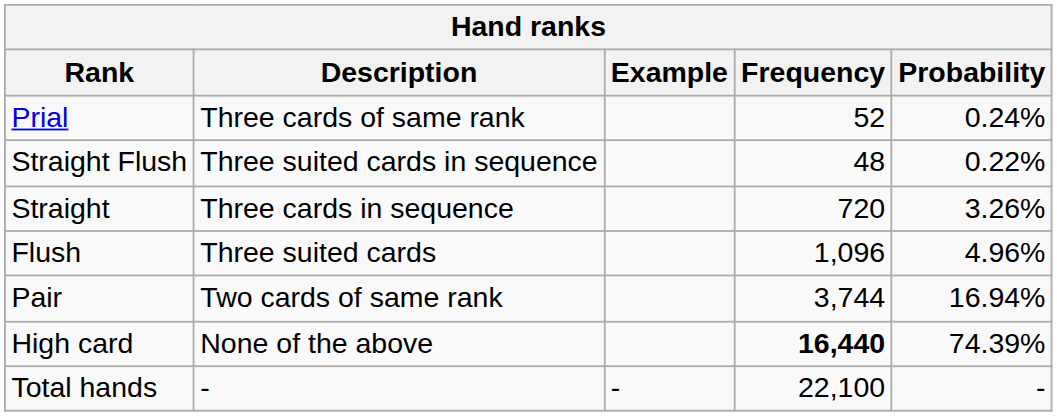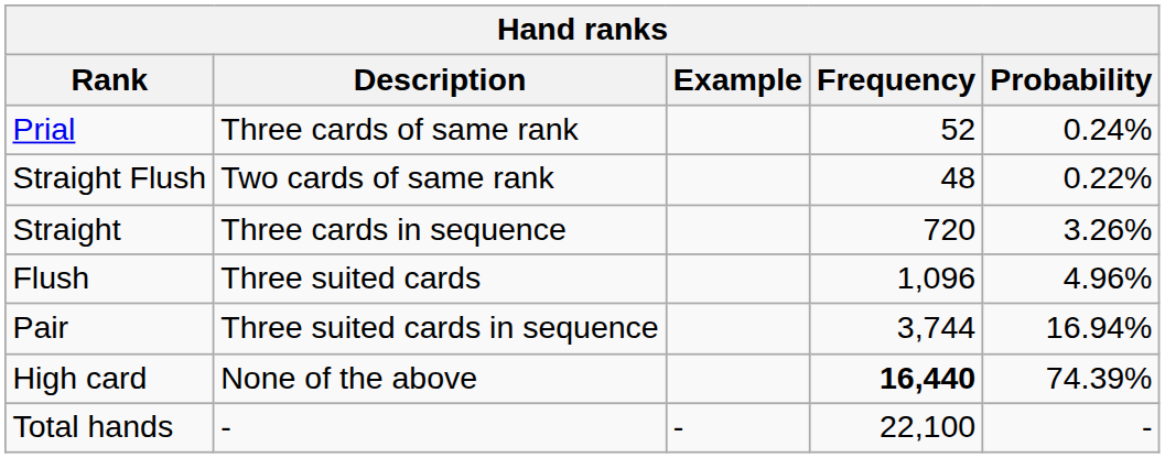Straight Flush | Description: Three suited cards in sequence -> Two cards of same rank
Pair | Description: Two cards of same rank -> Three suited cards in sequence
